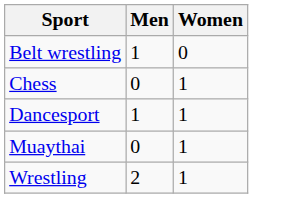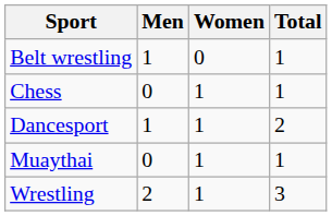+ column: Total | 1 | 1 | 2 | 1 | 3
